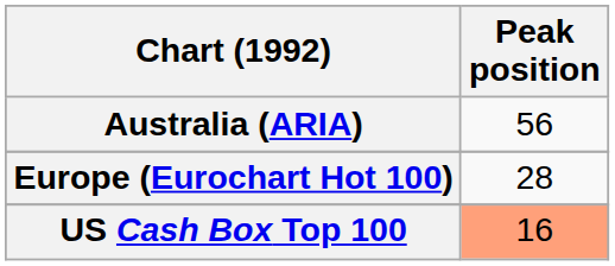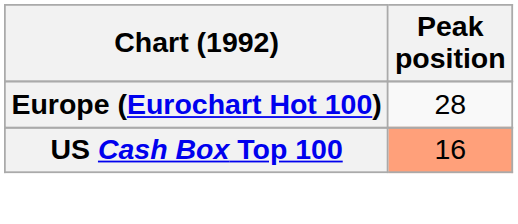- row: Australia (ARIA) | 56
